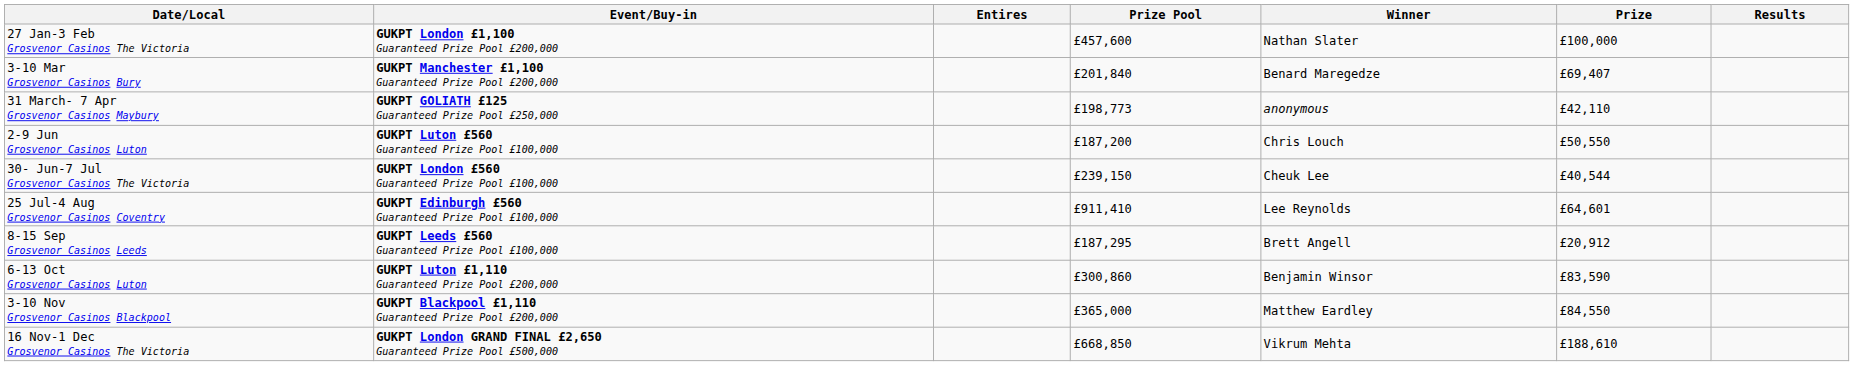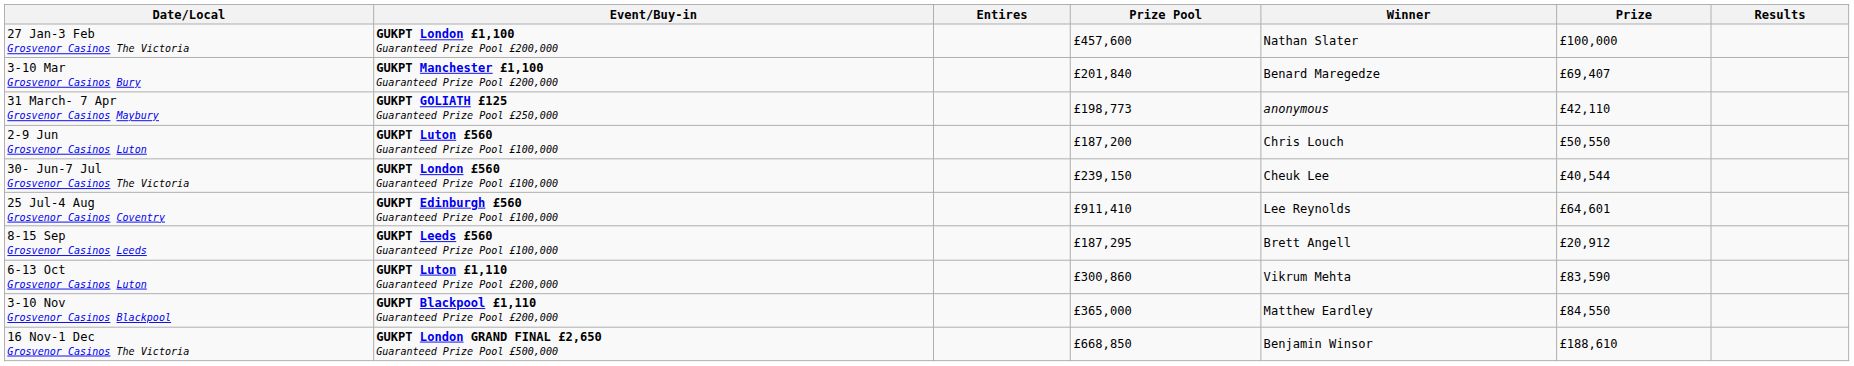6-13 Oct Grosvenor Casinos Luton | Winner: Benjamin Winsor -> Vikrum Mehta
16 Nov-1 Dec Grosvenor Casinos The Victoria | Winner: Vikrum Mehta -> Benjamin Winsor
